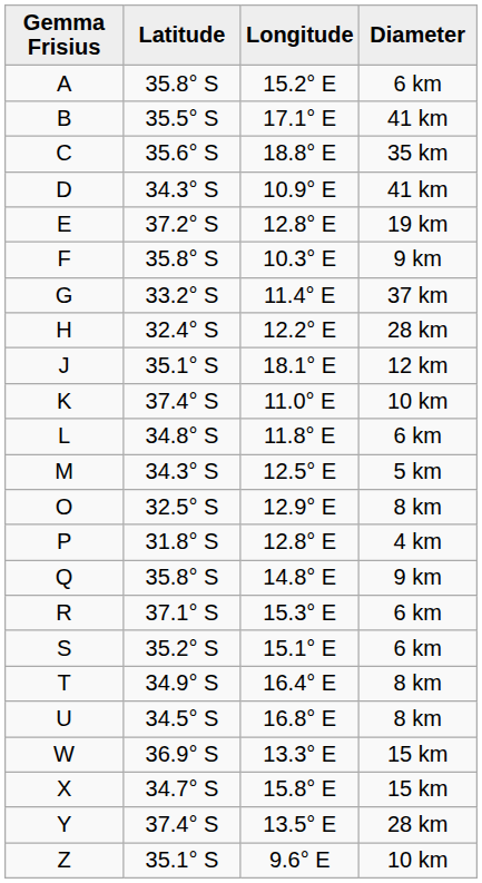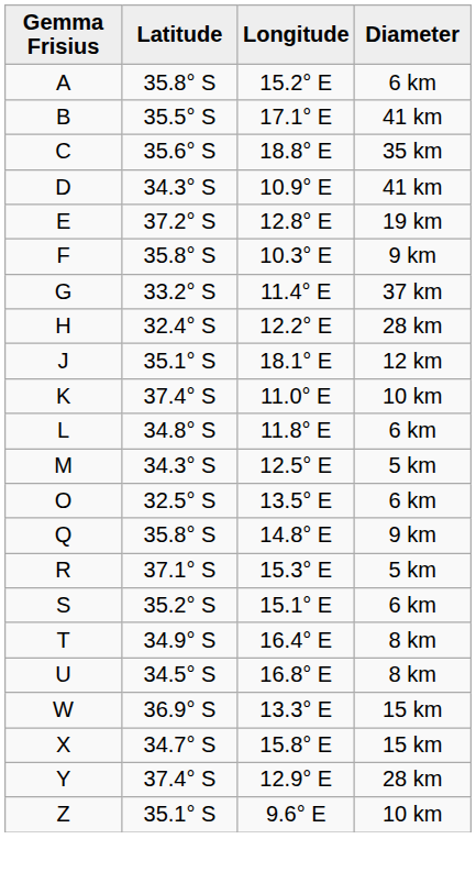O | Longitude: 12.9° E -> 13.5° E
O | Diameter: 8 km -> 6 km
- row: P | 31.8° S | 12.8° E | 4 km
R | Diameter: 6 km -> 5 km
Y | Longitude: 13.5° E -> 12.9° E
